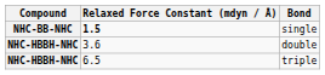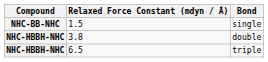single | Relaxed Force Constant (mdyn / Å): bold -> normal
double | Relaxed Force Constant (mdyn / Å): 3.6 -> 3.8
